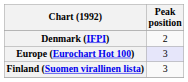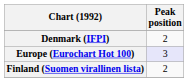Finland (Suomen virallinen lista) | Peak position: 3 -> 2
